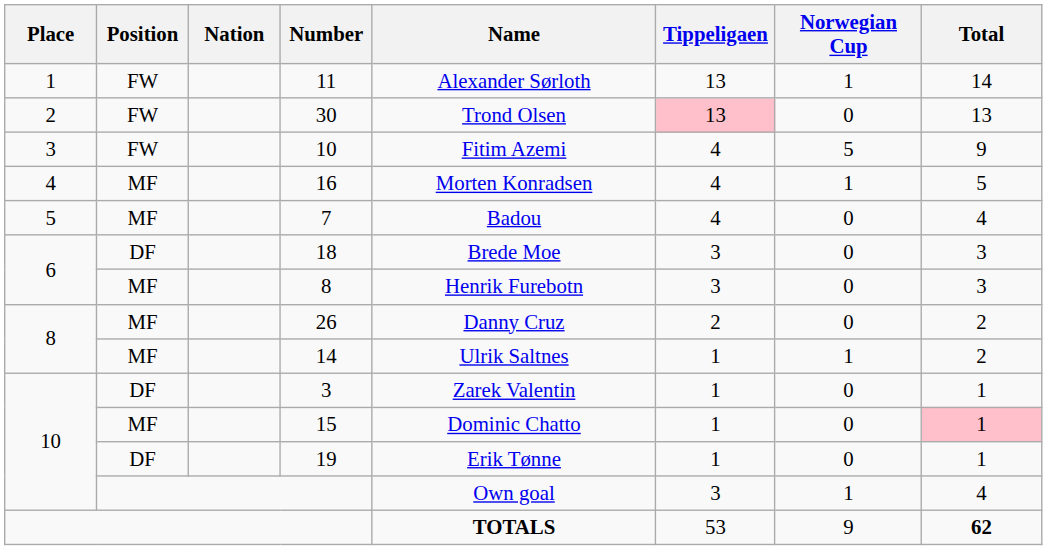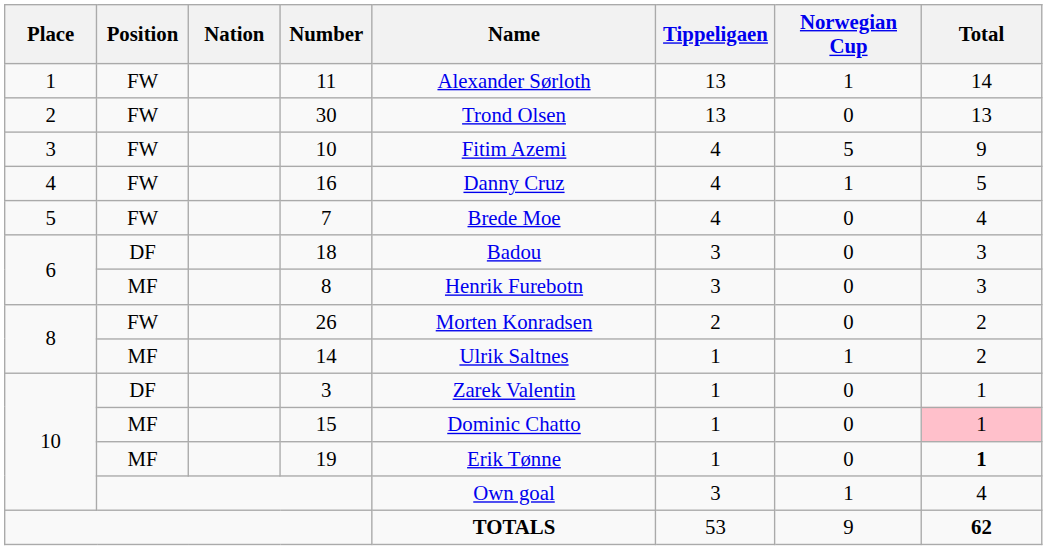30 | Tippeligaen: pink background -> no background
16 | Position: MF -> FW
16 | Name: Morten Konradsen -> Danny Cruz
7 | Position: MF -> FW
7 | Name: Badou -> Brede Moe
18 | Name: Brede Moe -> Badou
26 | Position: MF -> FW
26 | Name: Danny Cruz -> Morten Konradsen
19 | Position: DF -> MF
19 | Total: normal -> bold
